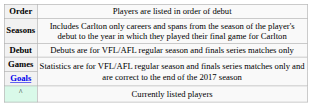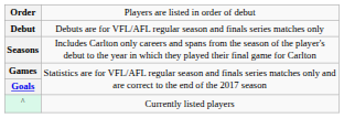rows swapped: Seasons <-> Debut
